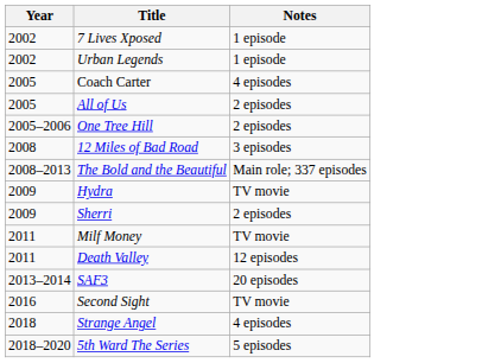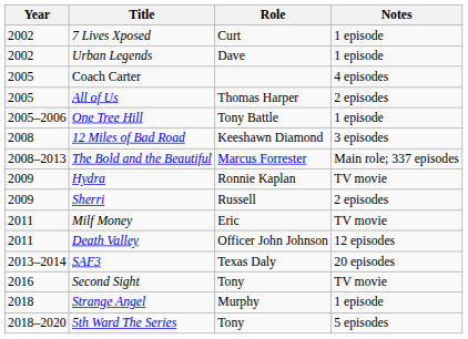+ column: Role | Curt | Dave | Thomas Harper | Tony Battle | Keeshawn Diamond | Marcus Forrester | Ronnie Kaplan | Russell | Eric | Officer John Johnson | Texas Daly | Tony | Murphy | Tony
One Tree Hill | Notes: 2 episodes -> 1 episode
Strange Angel | Notes: 4 episodes -> 1 episode
